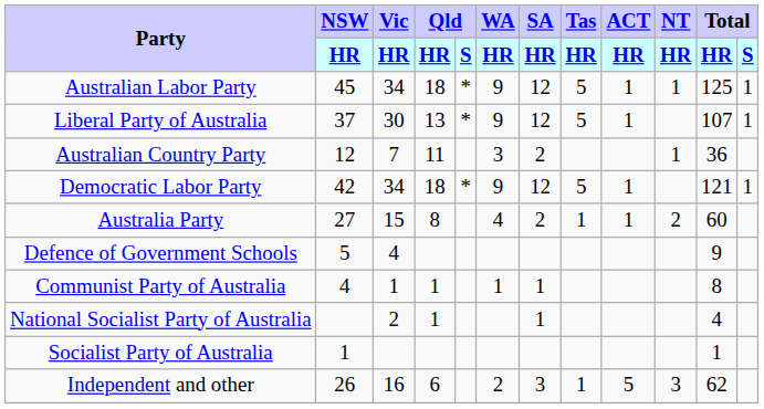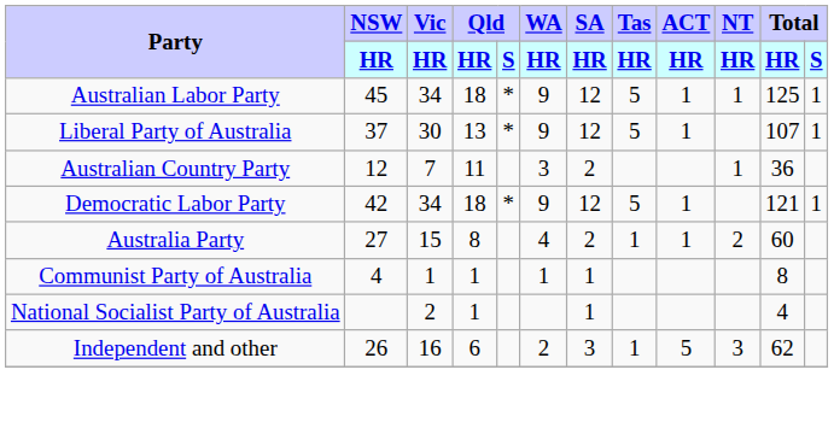- row: Defence of Government Schools | 5 | 4 | 9
- row: Socialist Party of Australia | 1 | 1
